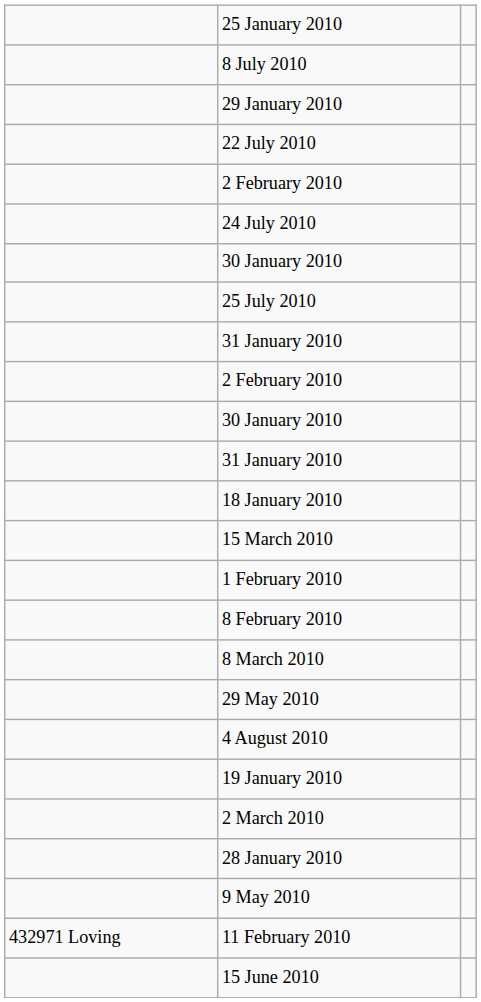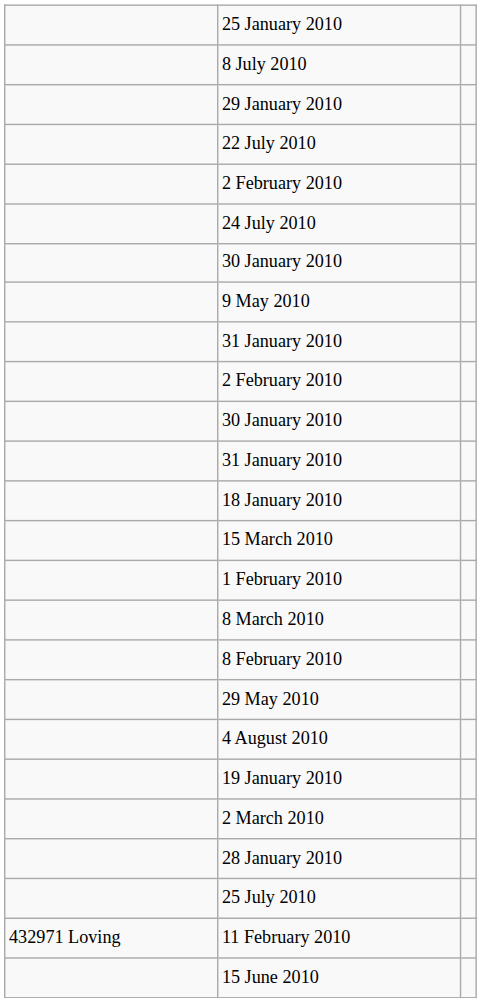rows swapped: 25 July 2010 <-> 9 May 2010
rows swapped: 8 February 2010 <-> 8 March 2010
